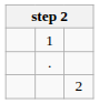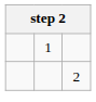- row: .
